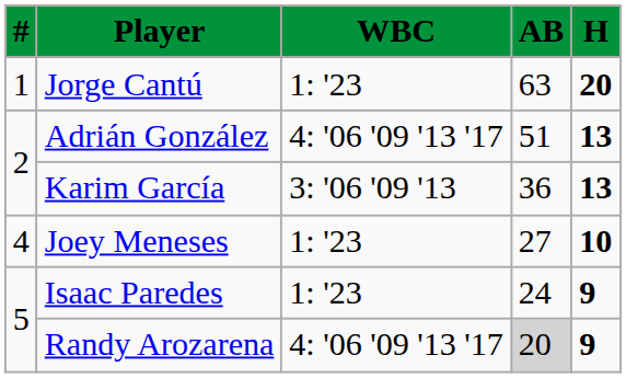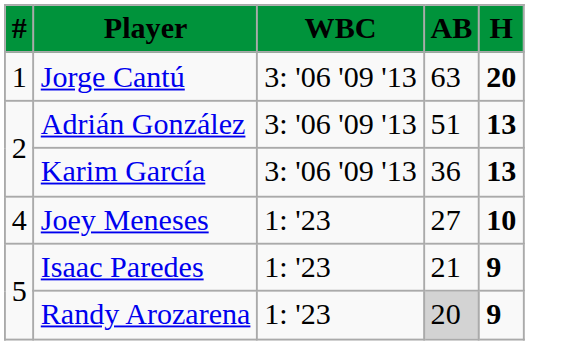Jorge Cantú | WBC: 1: '23 -> 3: '06 '09 '13
Adrián González | WBC: 4: '06 '09 '13 '17 -> 3: '06 '09 '13
Isaac Paredes | AB: 24 -> 21
Randy Arozarena | WBC: 4: '06 '09 '13 '17 -> 1: '23
